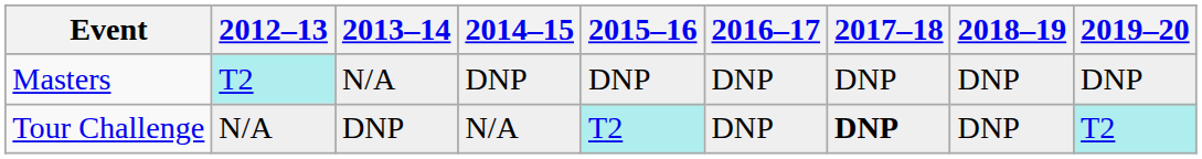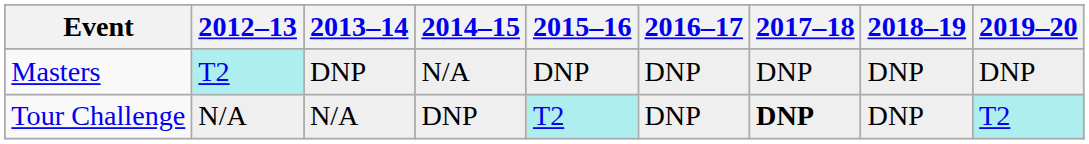Masters | 2013–14: N/A -> DNP
Masters | 2014–15: DNP -> N/A
Tour Challenge | 2013–14: DNP -> N/A
Tour Challenge | 2014–15: N/A -> DNP
